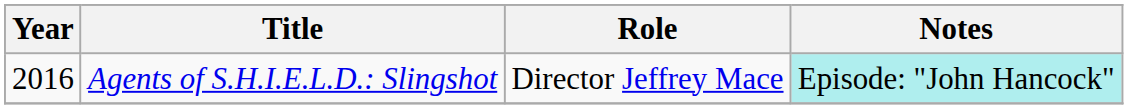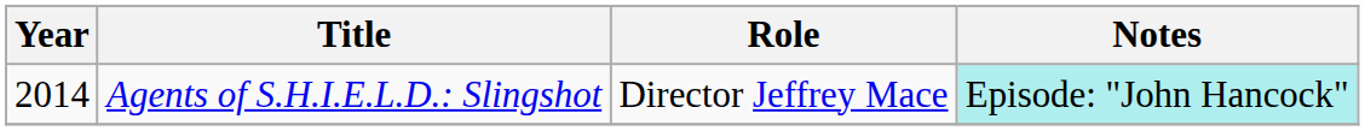Agents of S.H.I.E.L.D.: Slingshot | Year: 2016 -> 2014
